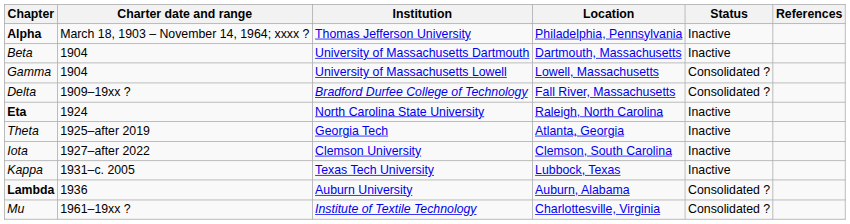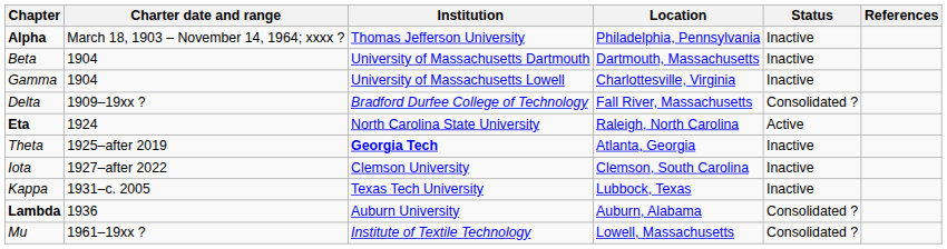Gamma | Location: Lowell, Massachusetts -> Charlottesville, Virginia
Gamma | Status: Consolidated ? -> Inactive
Eta | Status: Inactive -> Active
Theta | Institution: normal -> bold
Mu | Location: Charlottesville, Virginia -> Lowell, Massachusetts
